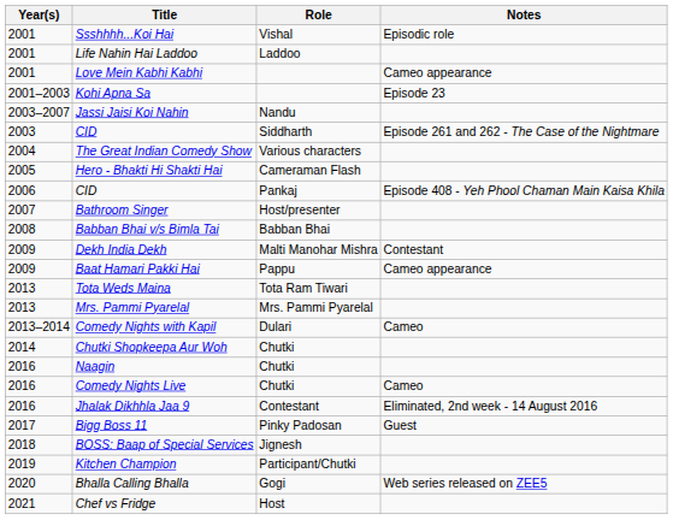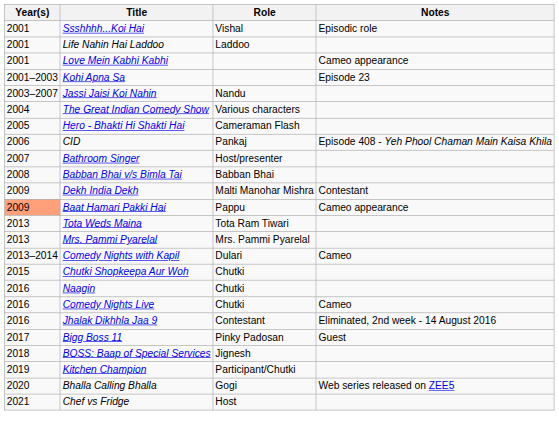- row: 2003 | CID | Siddharth | Episode 261 and 262 - The Case of the Nightmare
Baat Hamari Pakki Hai | Year(s): no background -> lightsalmon background
Chutki Shopkeepa Aur Woh | Year(s): 2014 -> 2015
